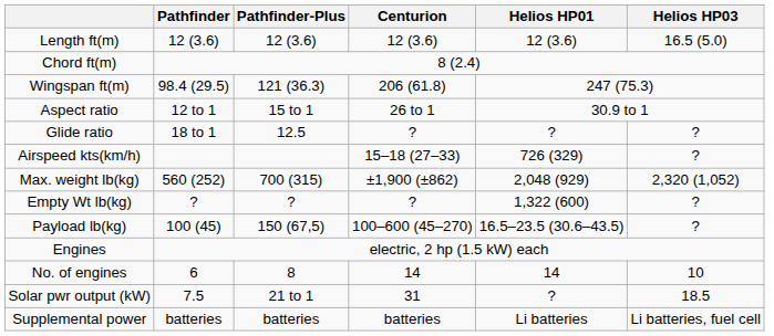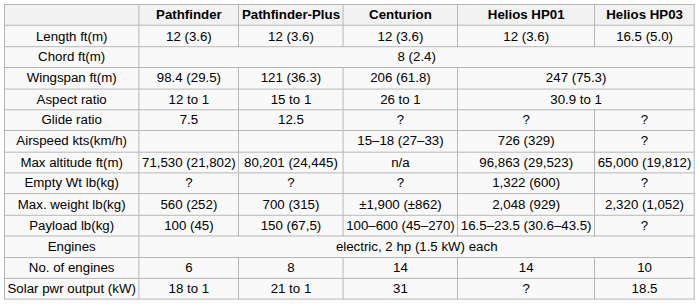Glide ratio | Pathfinder: 18 to 1 -> 7.5
+ row: Max altitude ft(m) | 71,530 (21,802) | 80,201 (24,445) | n/a | 96,863 (29,523) | 65,000 (19,812)
rows swapped: Empty Wt lb(kg) <-> Max. weight lb(kg)
Solar pwr output (kW) | Pathfinder: 7.5 -> 18 to 1
- row: Supplemental power | batteries | batteries | batteries | Li batteries | Li batteries, fuel cell
